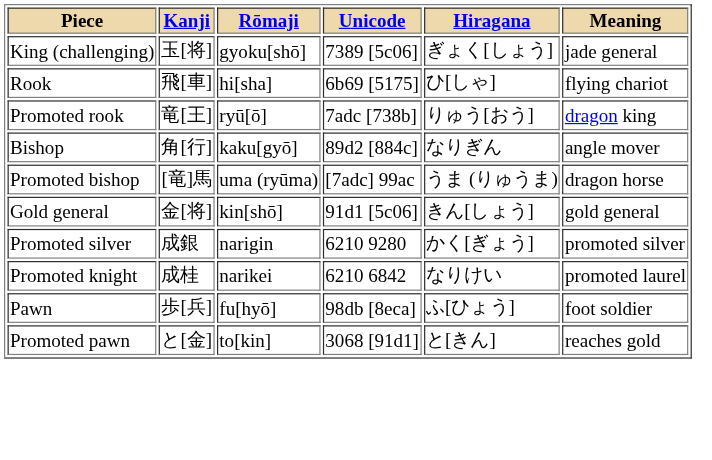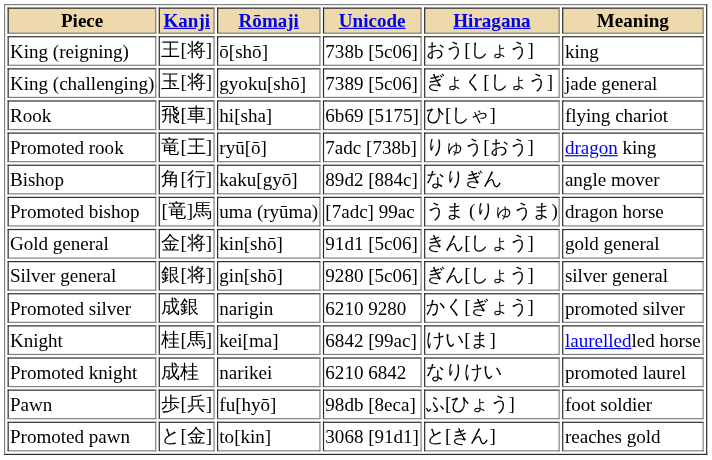+ row: King (reigning) | 王[将] | ō[shō] | 738b [5c06] | おう[しょう] | king
+ row: Silver general | 銀[将] | gin[shō] | 9280 [5c06] | ぎん[しょう] | silver general
+ row: Knight | 桂[馬] | kei[ma] | 6842 [99ac] | けい[ま] | laurelledled horse
